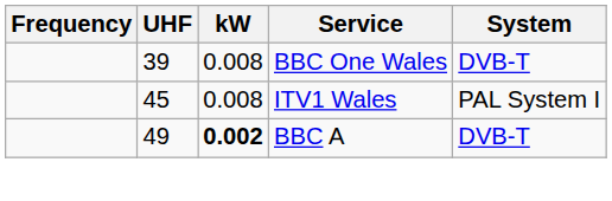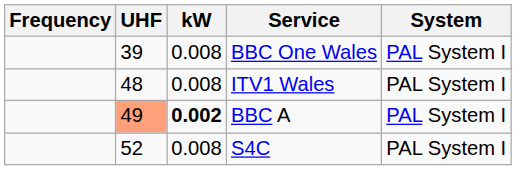BBC One Wales | System: DVB-T -> PAL System I
ITV1 Wales | UHF: 45 -> 48
BBC A | UHF: no background -> lightsalmon background
BBC A | System: DVB-T -> PAL System I
+ row: 52 | 0.008 | S4C | PAL System I
